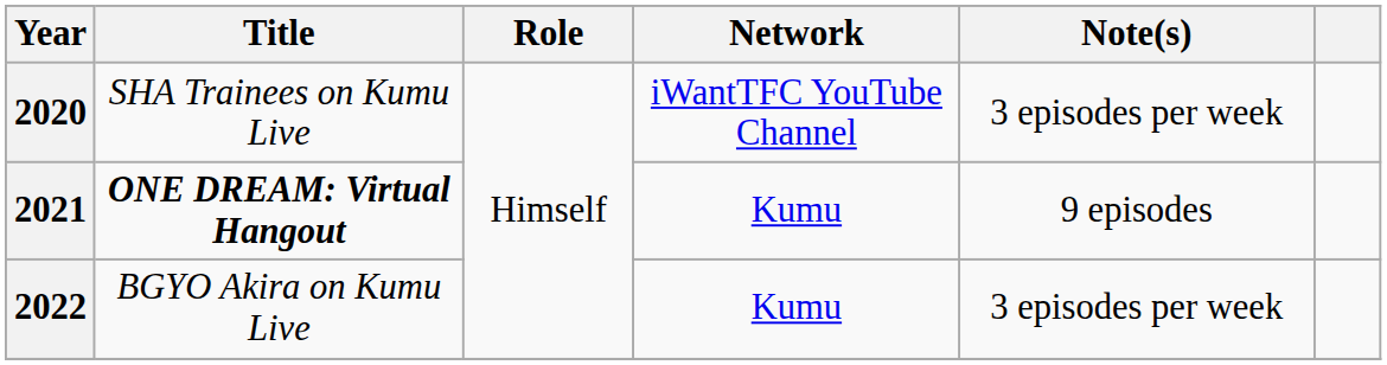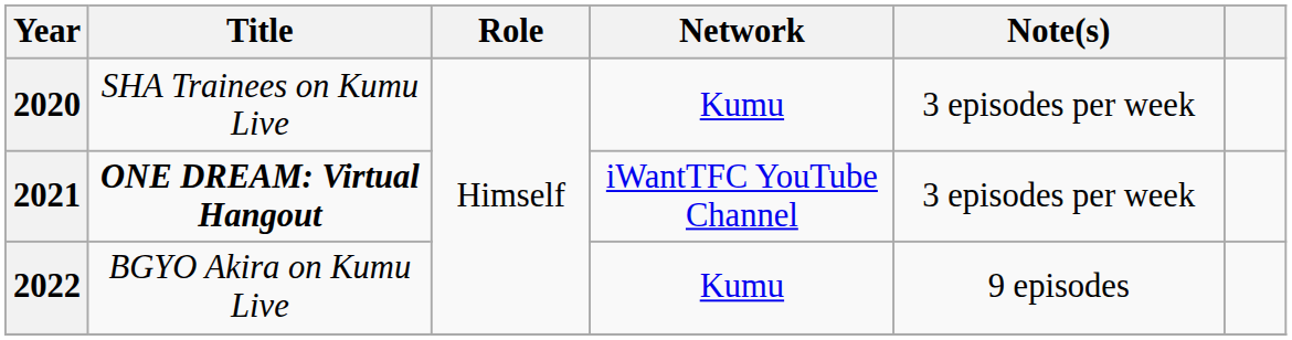2020 | Network: iWantTFC YouTube Channel -> Kumu
2021 | Network: Kumu -> iWantTFC YouTube Channel
2021 | Note(s): 9 episodes -> 3 episodes per week
2022 | Note(s): 3 episodes per week -> 9 episodes
